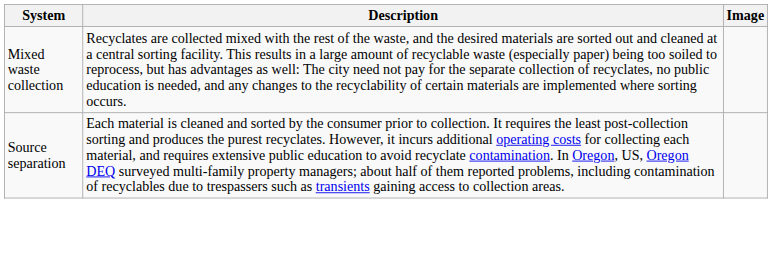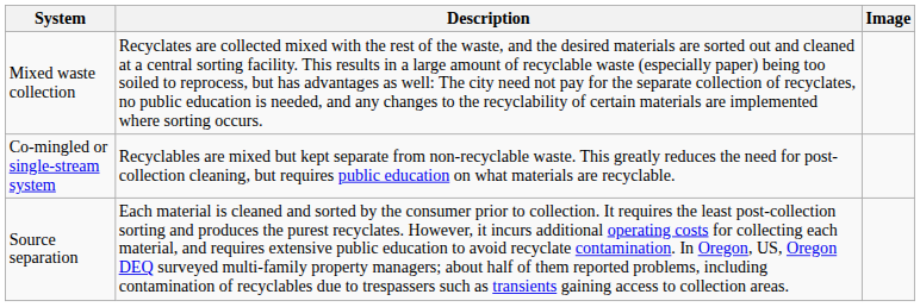+ row: Co-mingled or single-stream system | Recyclables are mixed but kept separate from non-recyclable waste. This greatly reduces the need for post-collection cleaning, but requires public education on what materials are recyclable.
